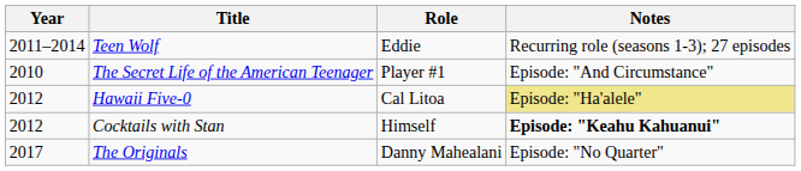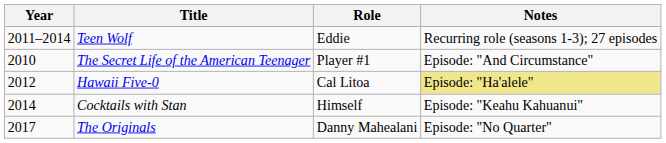Cocktails with Stan | Year: 2012 -> 2014
Cocktails with Stan | Notes: bold -> normal
